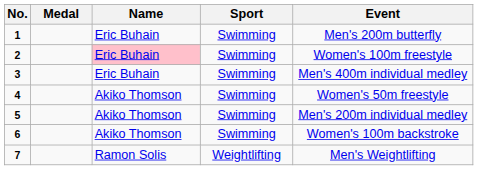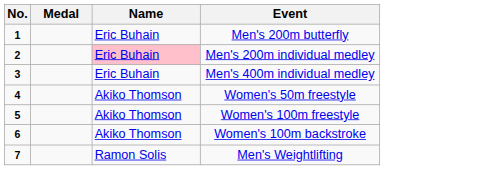- column: Sport | Swimming | Swimming | Swimming | Swimming | Swimming | Swimming | Weightlifting
2 | Event: Women's 100m freestyle -> Men's 200m individual medley
5 | Event: Men's 200m individual medley -> Women's 100m freestyle
